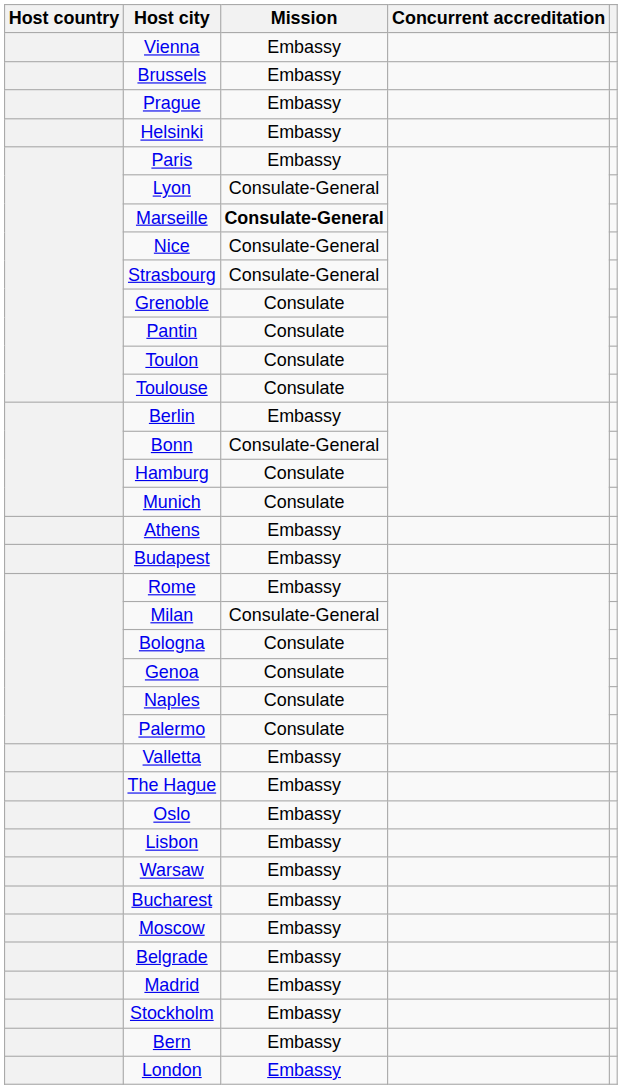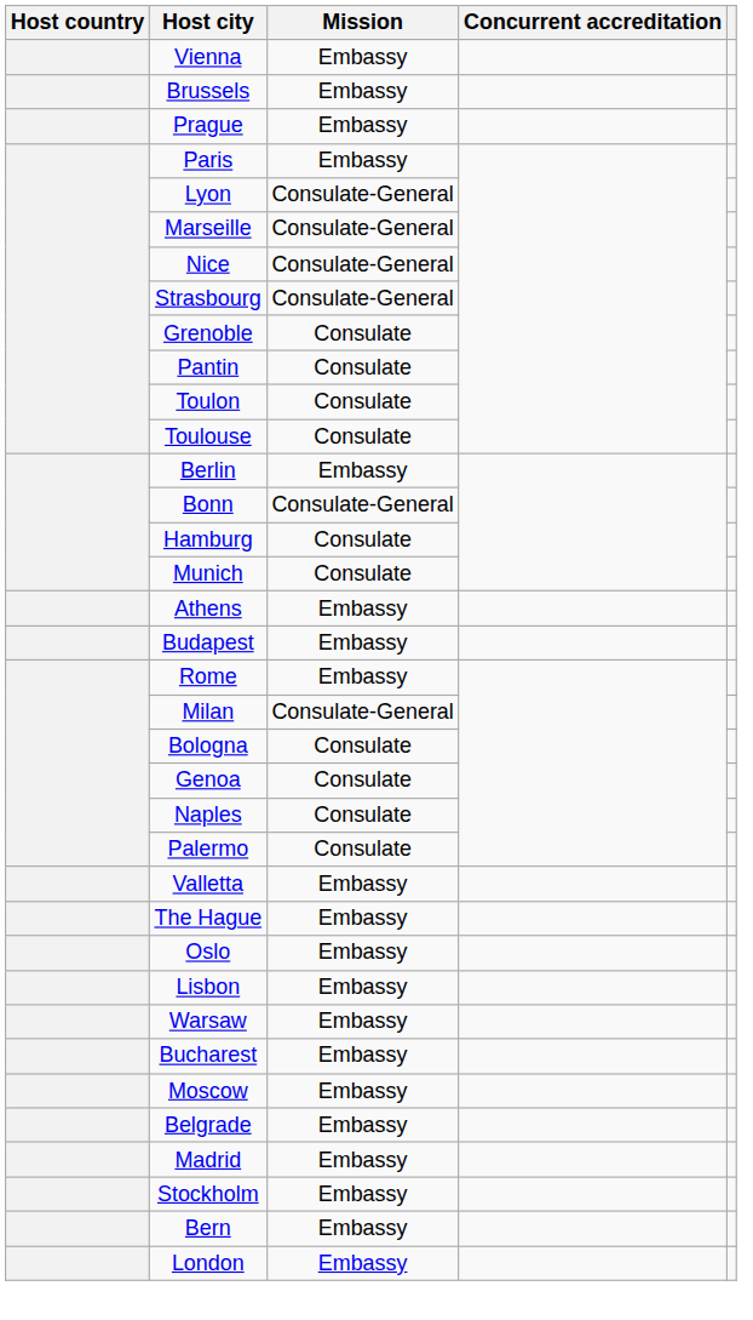- row: Helsinki | Embassy
Marseille | Mission: bold -> normal
